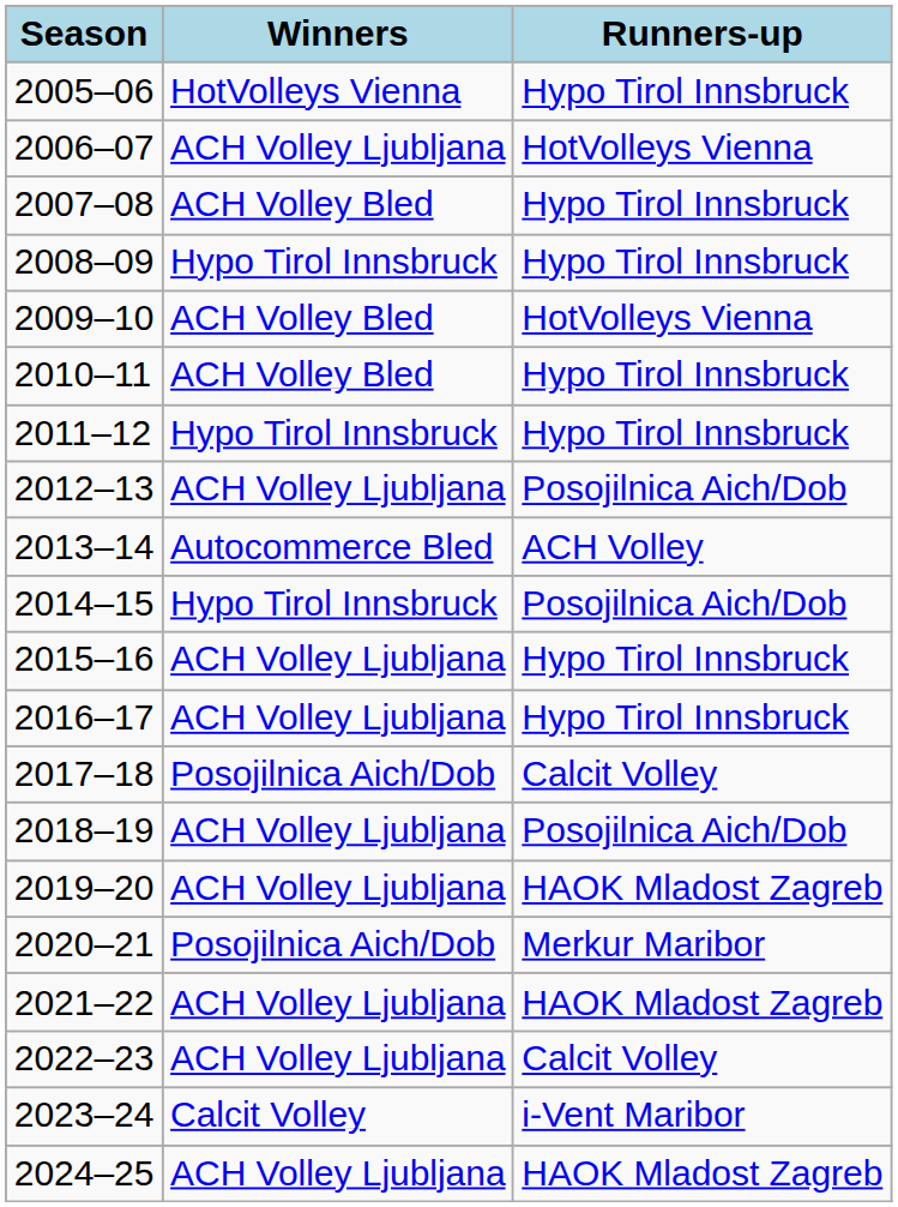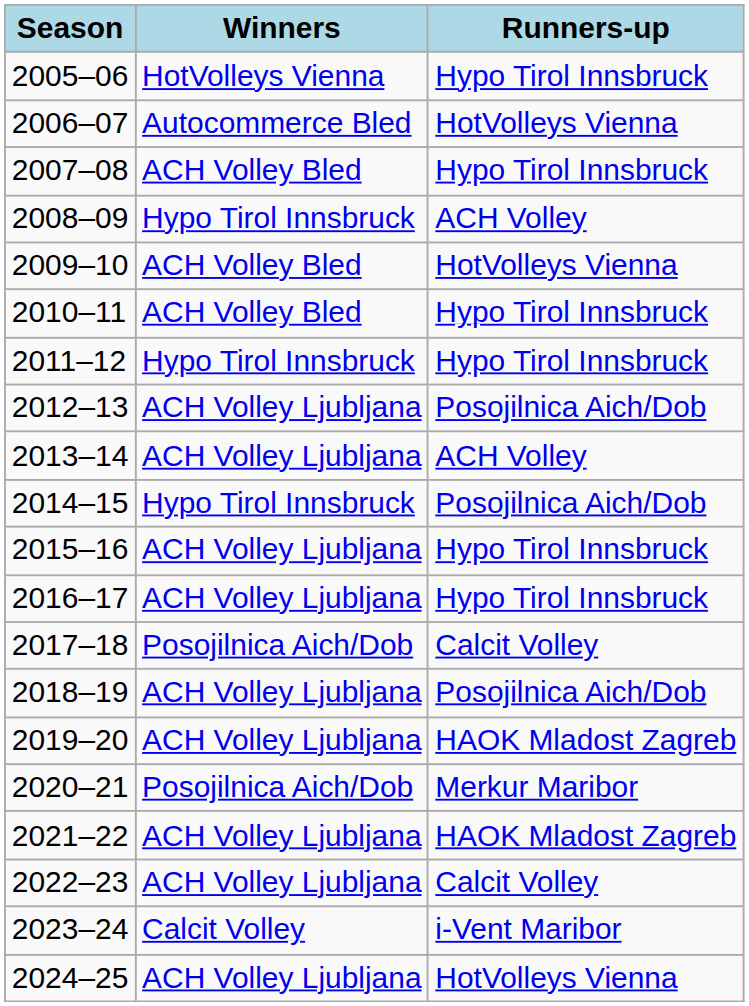2006–07 | Winners: ACH Volley Ljubljana -> Autocommerce Bled
2008–09 | Runners-up: Hypo Tirol Innsbruck -> ACH Volley
2013–14 | Winners: Autocommerce Bled -> ACH Volley Ljubljana
2024–25 | Runners-up: HAOK Mladost Zagreb -> HotVolleys Vienna
